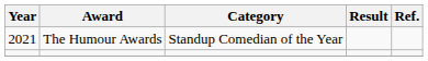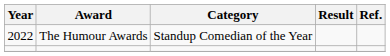The Humour Awards | Year: 2021 -> 2022
